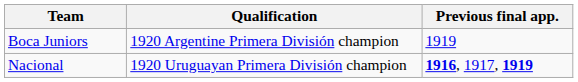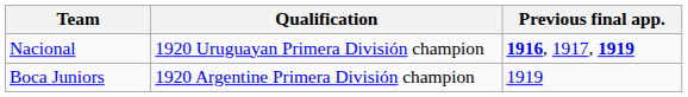rows swapped: Boca Juniors <-> Nacional
